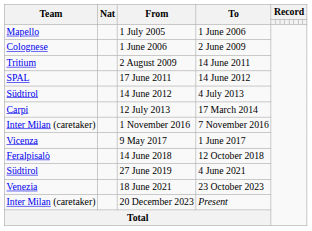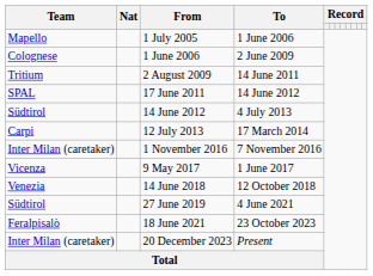14 June 2018 | Team: Feralpisalò -> Venezia
18 June 2021 | Team: Venezia -> Feralpisalò
